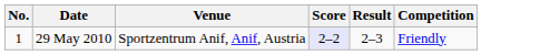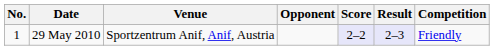+ column: Opponent
29 May 2010 | Result: no background -> lavender background
